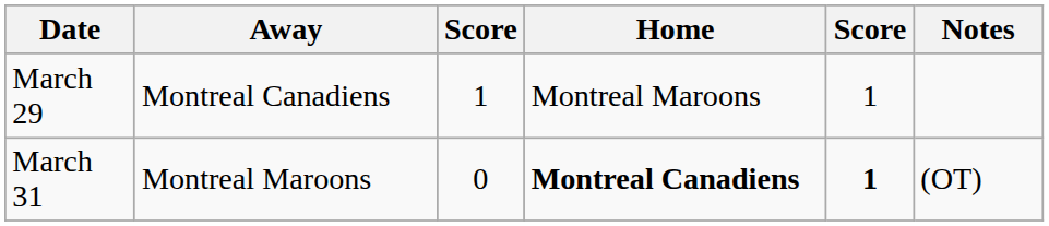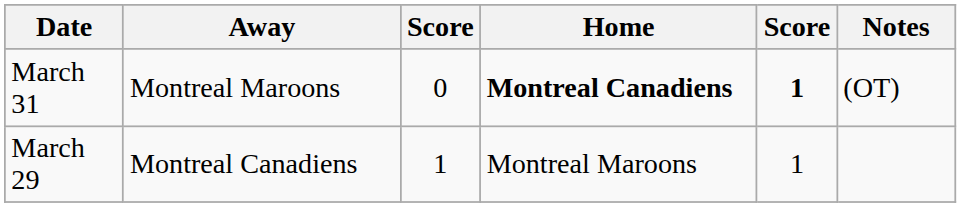rows swapped: March 29 <-> March 31
